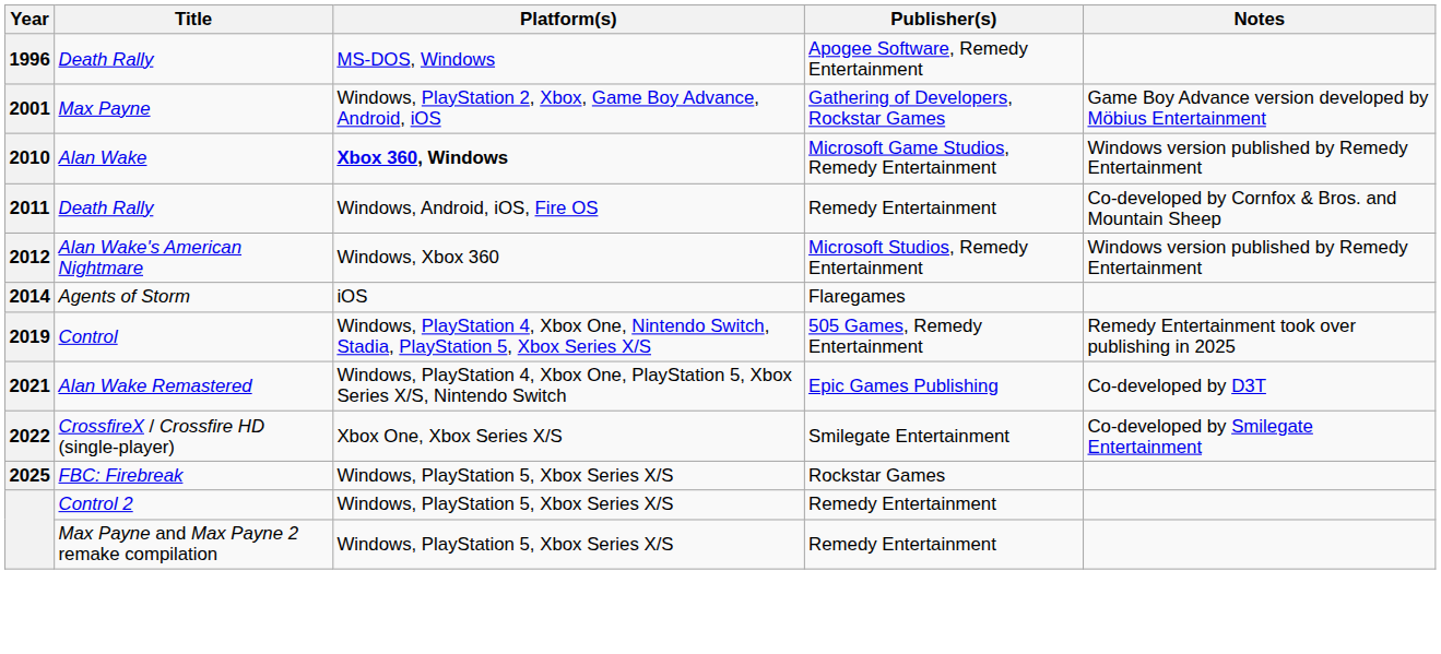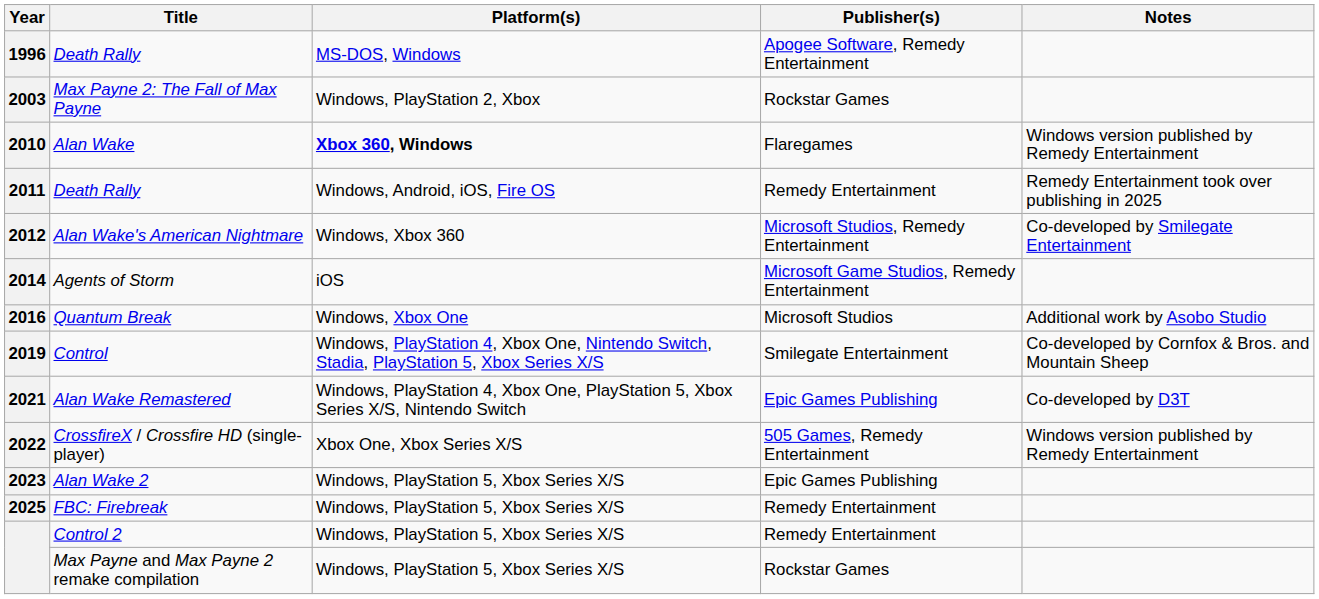- row: 2001 | Max Payne | Windows, PlayStation 2, Xbox, Game Boy Advance, Android, iOS | Gathering of Developers, Rockstar Games | Game Boy Advance version developed by Möbius Entertainment
+ row: 2003 | Max Payne 2: The Fall of Max Payne | Windows, PlayStation 2, Xbox | Rockstar Games
Alan Wake | Publisher(s): Microsoft Game Studios, Remedy Entertainment -> Flaregames
2011 / Death Rally | Notes: Co-developed by Cornfox & Bros. and Mountain Sheep -> Remedy Entertainment took over publishing in 2025
Alan Wake's American Nightmare | Notes: Windows version published by Remedy Entertainment -> Co-developed by Smilegate Entertainment
Agents of Storm | Publisher(s): Flaregames -> Microsoft Game Studios, Remedy Entertainment
+ row: 2016 | Quantum Break | Windows, Xbox One | Microsoft Studios | Additional work by Asobo Studio
Control | Publisher(s): 505 Games, Remedy Entertainment -> Smilegate Entertainment
Control | Notes: Remedy Entertainment took over publishing in 2025 -> Co-developed by Cornfox & Bros. and Mountain Sheep
CrossfireX / Crossfire HD (single-player) | Publisher(s): Smilegate Entertainment -> 505 Games, Remedy Entertainment
CrossfireX / Crossfire HD (single-player) | Notes: Co-developed by Smilegate Entertainment -> Windows version published by Remedy Entertainment
+ row: 2023 | Alan Wake 2 | Windows, PlayStation 5, Xbox Series X/S | Epic Games Publishing
FBC: Firebreak | Publisher(s): Rockstar Games -> Remedy Entertainment
Max Payne and Max Payne 2 remake compilation | Publisher(s): Remedy Entertainment -> Rockstar Games
